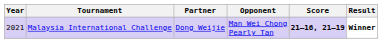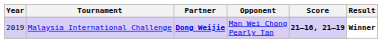Malaysia International Challenge | Year: 2021 -> 2019
Malaysia International Challenge | Partner: normal -> bold
